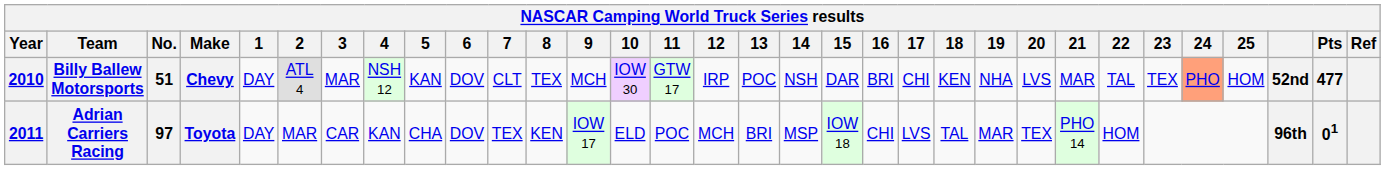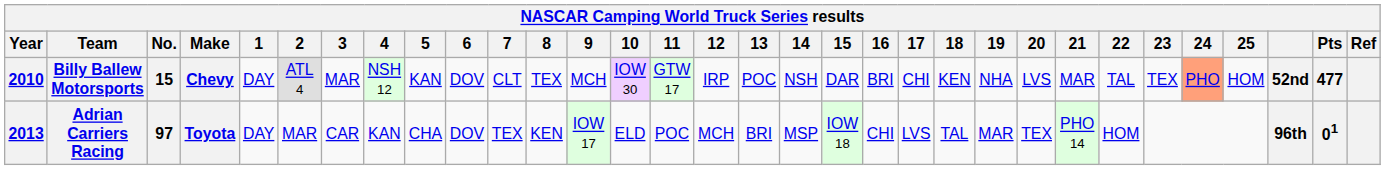Billy Ballew Motorsports | No.: 51 -> 15
Adrian Carriers Racing | Year: 2011 -> 2013
